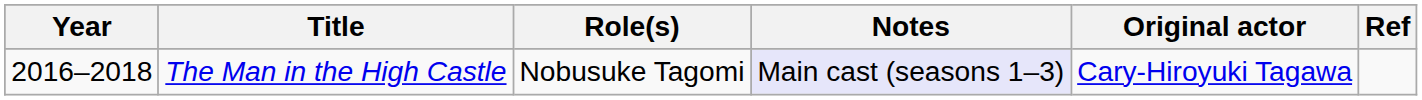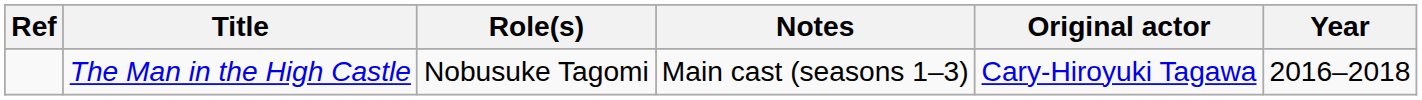columns swapped: Year <-> Ref
The Man in the High Castle | Notes: lavender background -> no background
